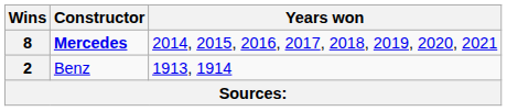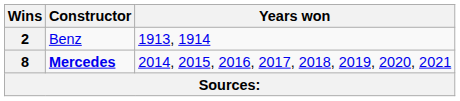rows swapped: 8 <-> 2
